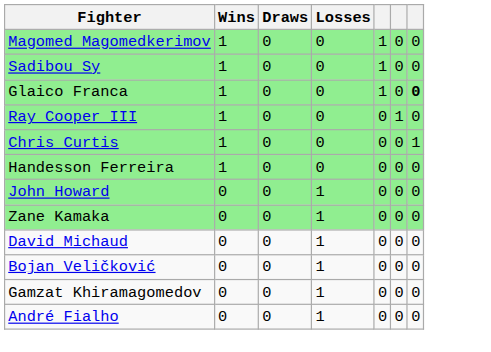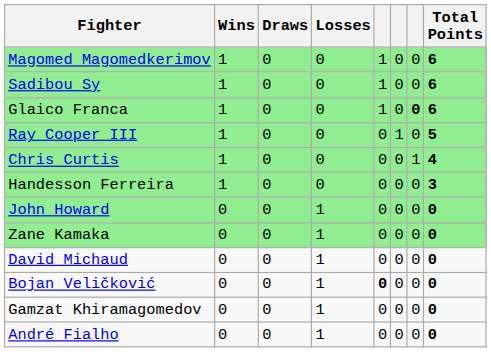+ column: Total Points | 6 | 6 | 6 | 5 | 4 | 3 | 0 | 0 | 0 | 0 | 0 | 0
Bojan Veličković | column 5: normal -> bold
